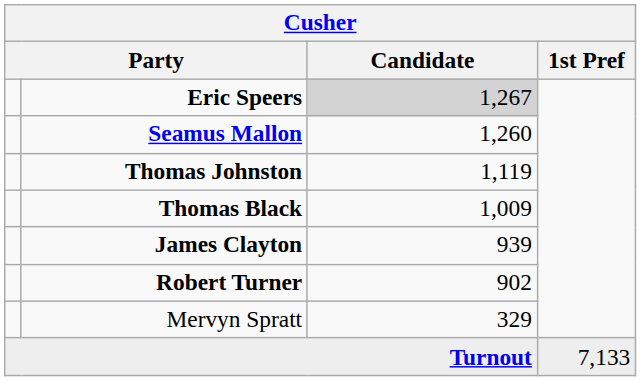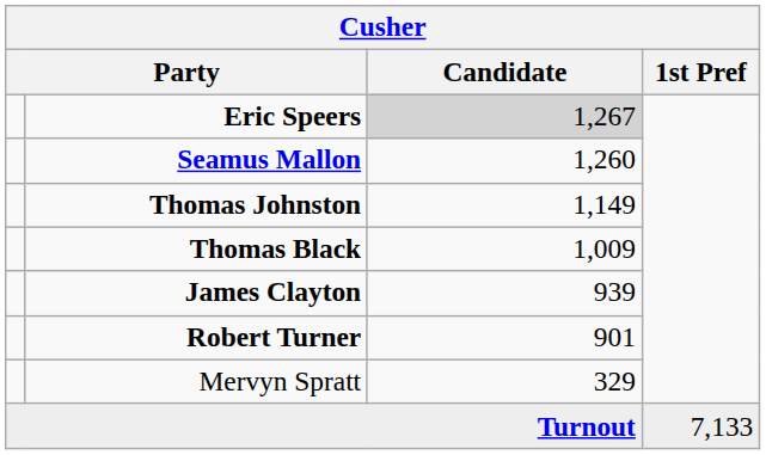Thomas Johnston | Candidate: 1,119 -> 1,149
Robert Turner | Candidate: 902 -> 901
